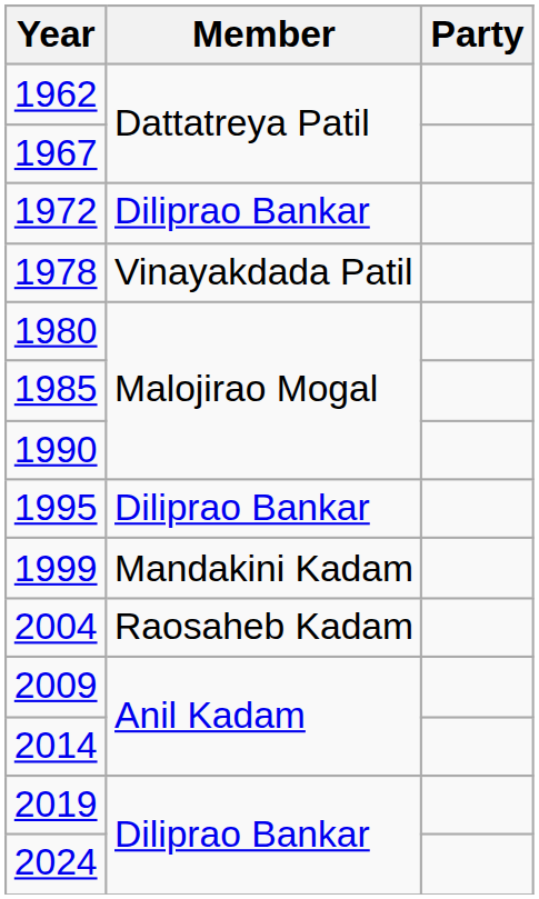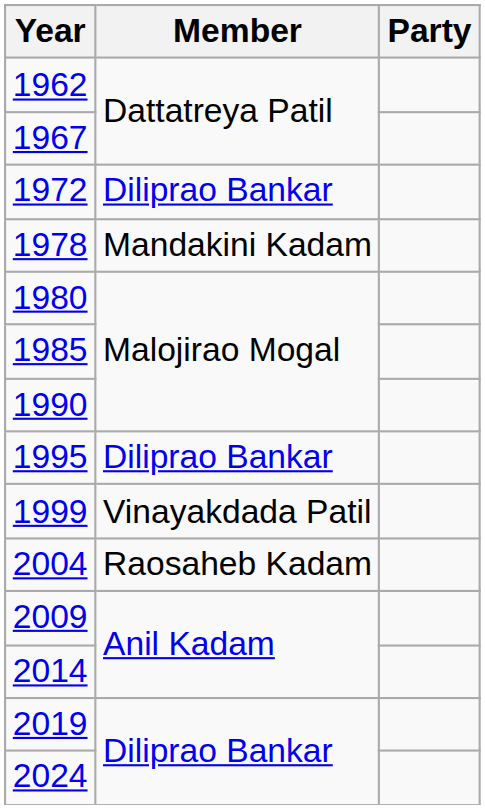1978 | Member: Vinayakdada Patil -> Mandakini Kadam
1999 | Member: Mandakini Kadam -> Vinayakdada Patil
